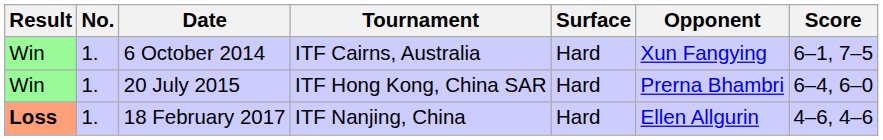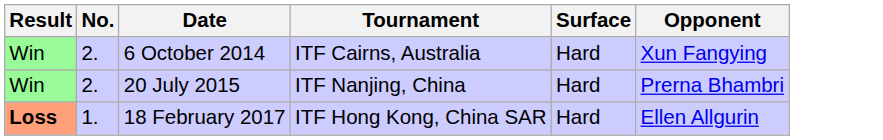- column: Score | 6–1, 7–5 | 6–4, 6–0 | 4–6, 4–6
6 October 2014 | No.: 1. -> 2.
20 July 2015 | No.: 1. -> 2.
20 July 2015 | Tournament: ITF Hong Kong, China SAR -> ITF Nanjing, China
18 February 2017 | Tournament: ITF Nanjing, China -> ITF Hong Kong, China SAR
